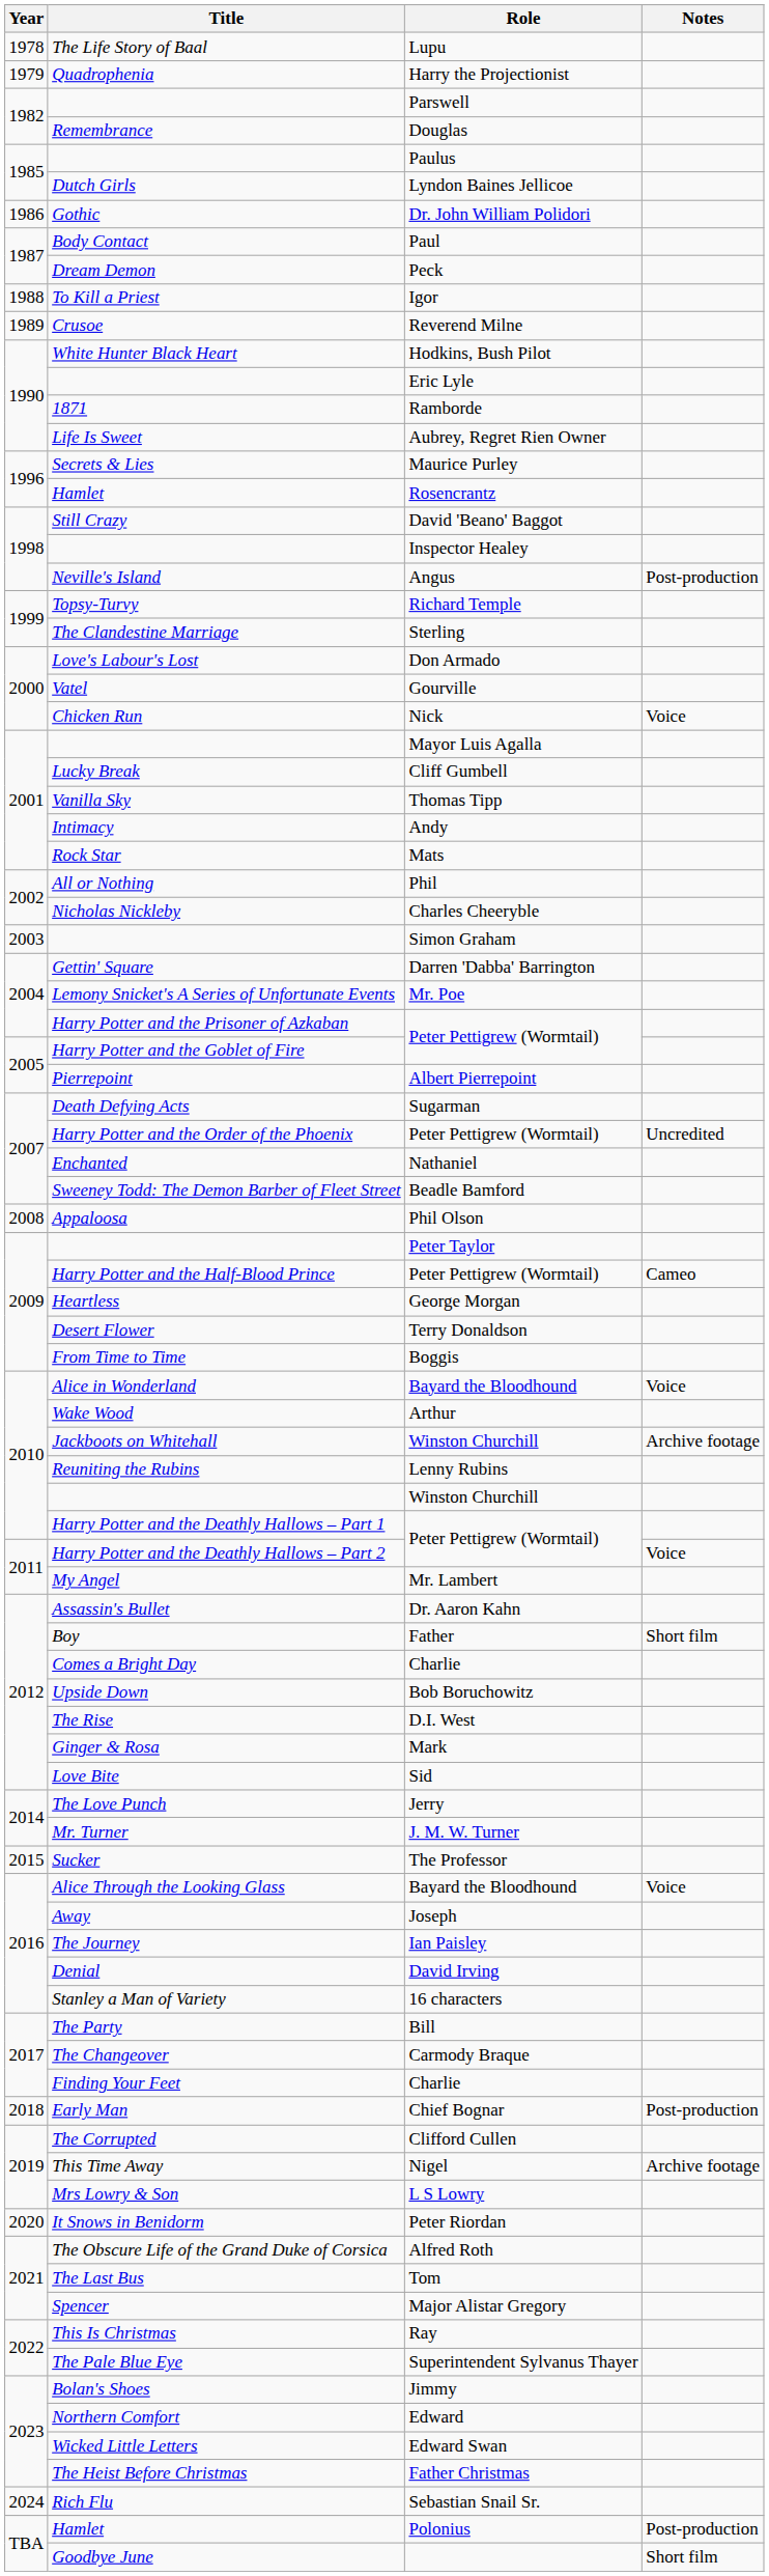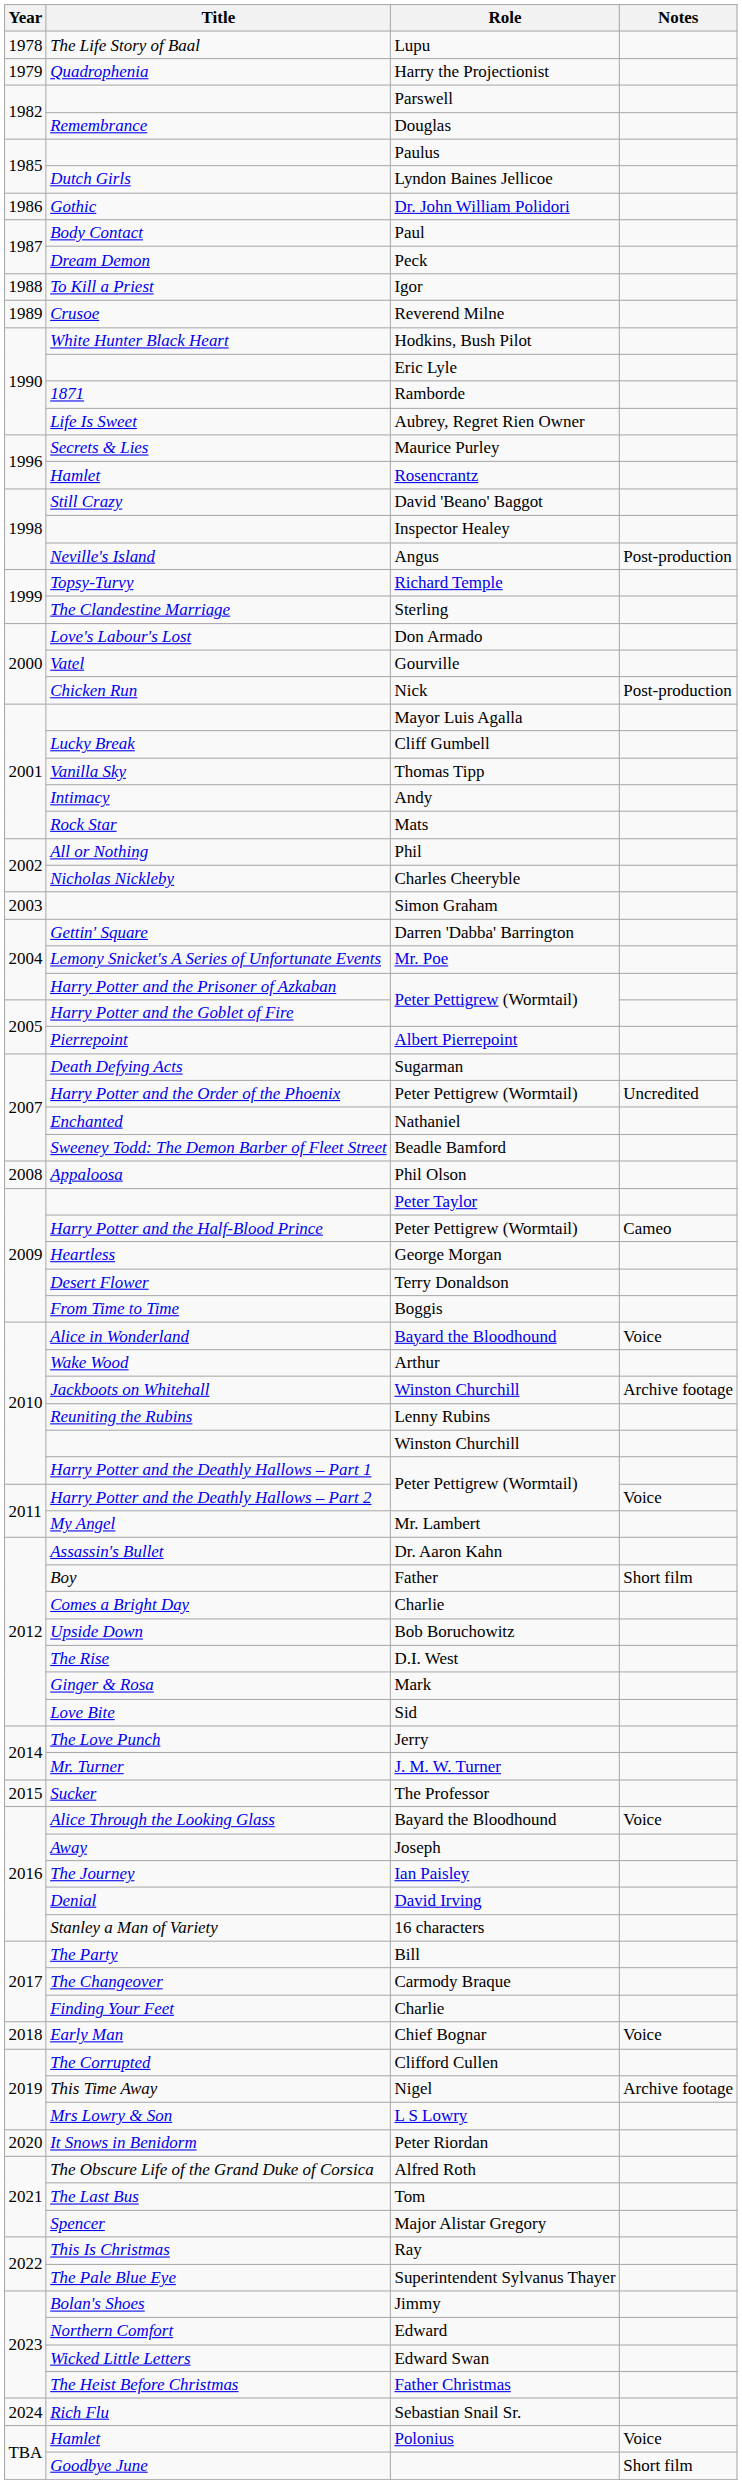Chicken Run | Notes: Voice -> Post-production
Early Man | Notes: Post-production -> Voice
Hamlet / Polonius | Notes: Post-production -> Voice
